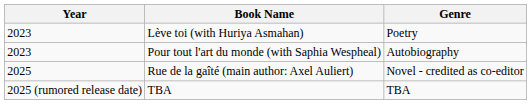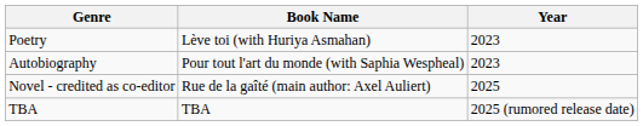columns swapped: Year <-> Genre
